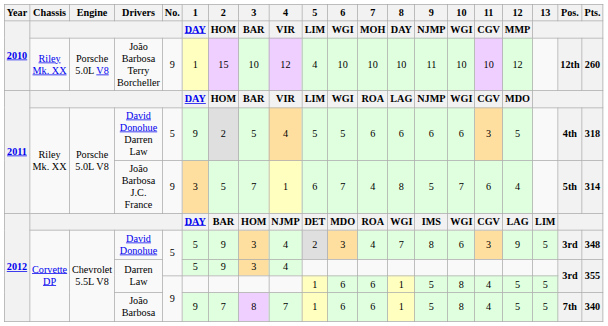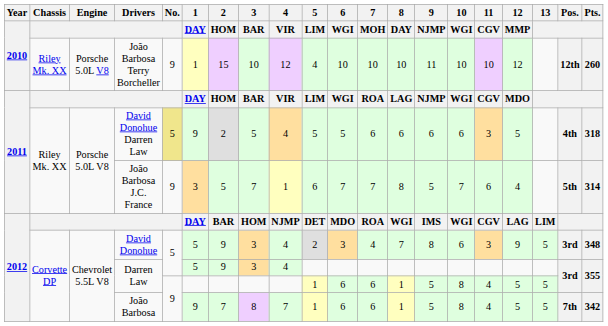David Donohue Darren Law | No.: no background -> khaki background
João Barbosa J.C. France | 7 / MOH: 4 -> 7
João Barbosa | Pts.: 340 -> 342
